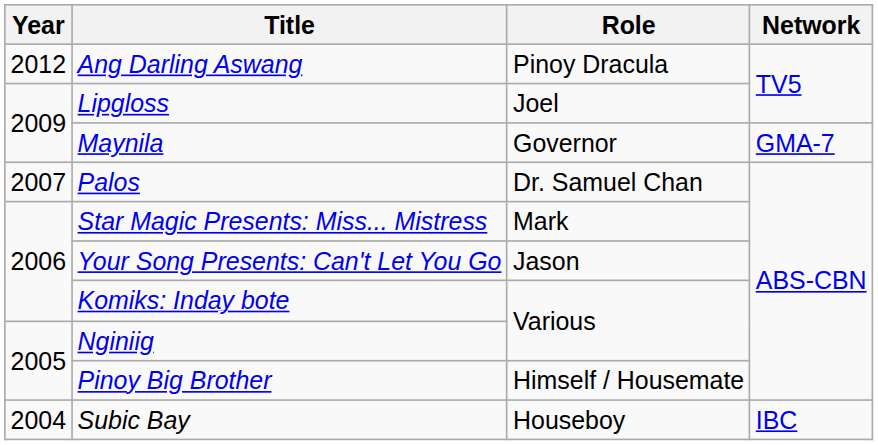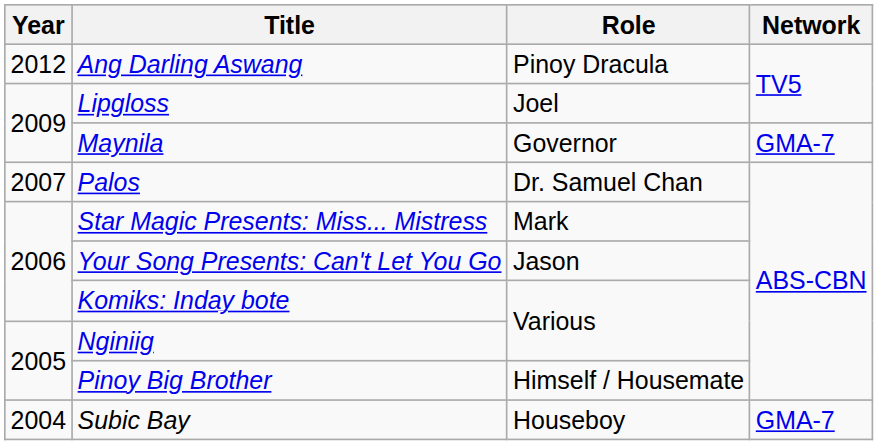Subic Bay | Network: IBC -> GMA-7
